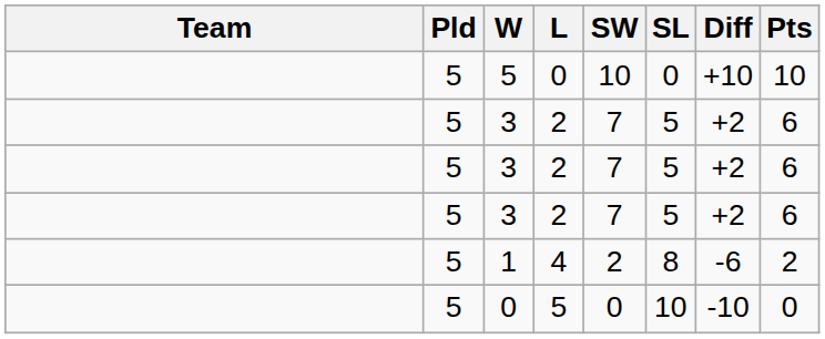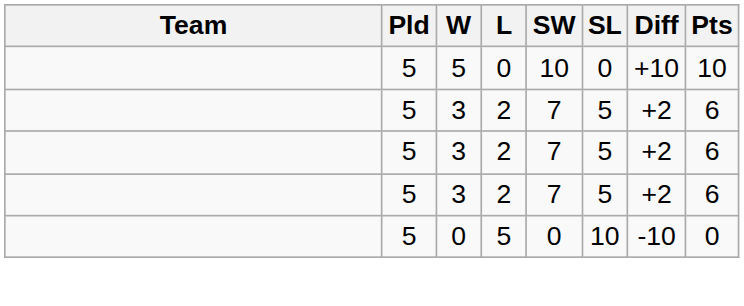- row: 5 | 1 | 4 | 2 | 8 | -6 | 2
